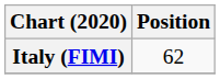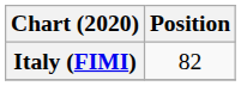Italy (FIMI) | Position: 62 -> 82
